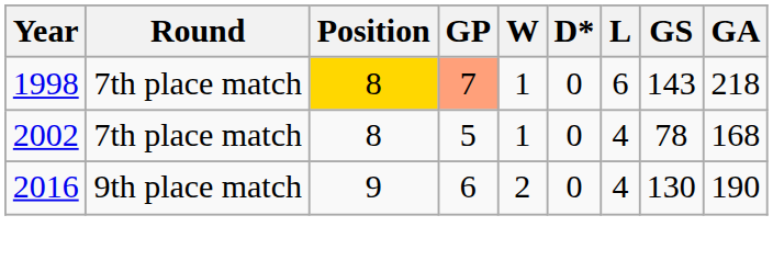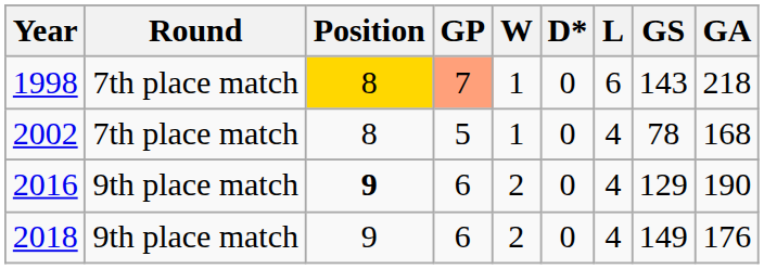2016 | Position: normal -> bold
2016 | GS: 130 -> 129
+ row: 2018 | 9th place match | 9 | 6 | 2 | 0 | 4 | 149 | 176
